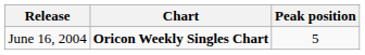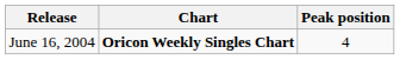June 16, 2004 | Peak position: 5 -> 4
